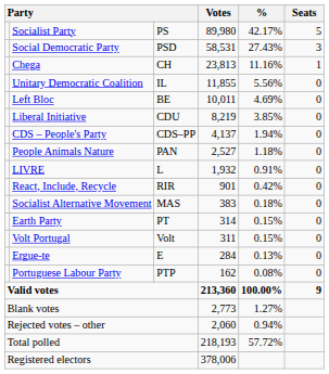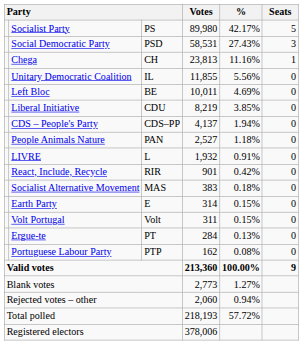Earth Party | column 3: PT -> E
Ergue-te | column 3: E -> PT
